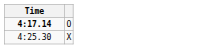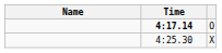+ column: Name
